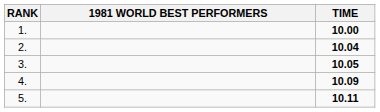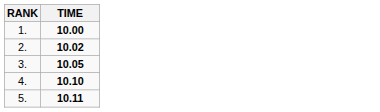- column: 1981 WORLD BEST PERFORMERS
2. | TIME: 10.04 -> 10.02
4. | TIME: 10.09 -> 10.10
